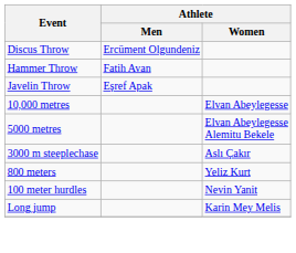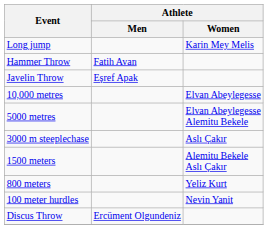rows swapped: Discus Throw <-> Long jump
+ row: 1500 meters | Alemitu Bekele Aslı Çakır
